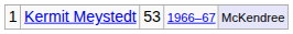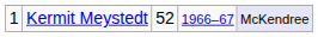Kermit Meystedt | column 3: 53 -> 52
